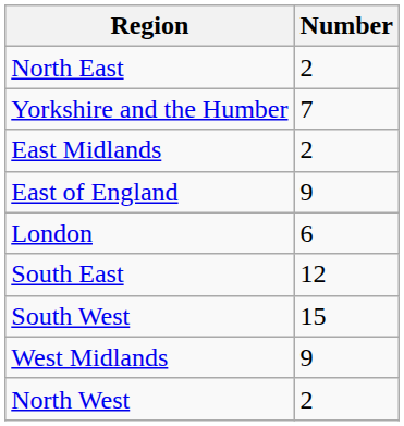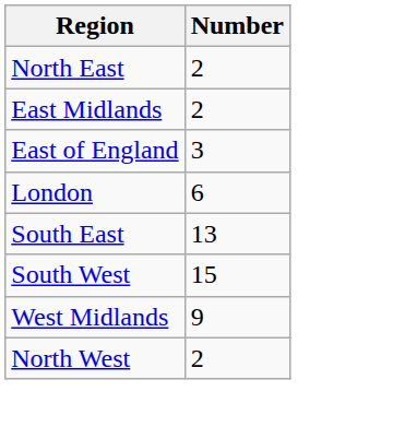- row: Yorkshire and the Humber | 7
East of England | Number: 9 -> 3
South East | Number: 12 -> 13
